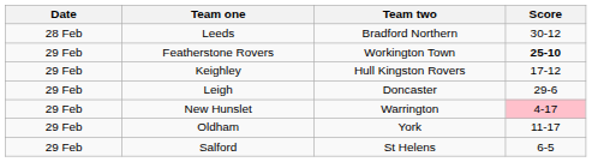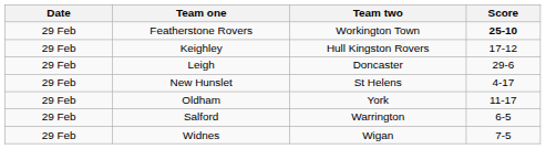- row: 28 Feb | Leeds | Bradford Northern | 30-12
New Hunslet | Team two: Warrington -> St Helens
New Hunslet | Score: pink background -> no background
Salford | Team two: St Helens -> Warrington
+ row: 29 Feb | Widnes | Wigan | 7-5
